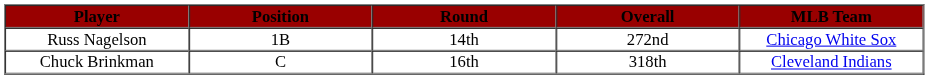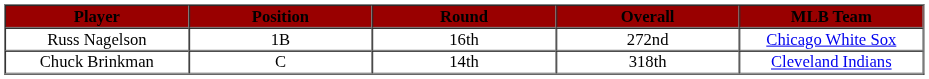Russ Nagelson | Round: 14th -> 16th
Chuck Brinkman | Round: 16th -> 14th
